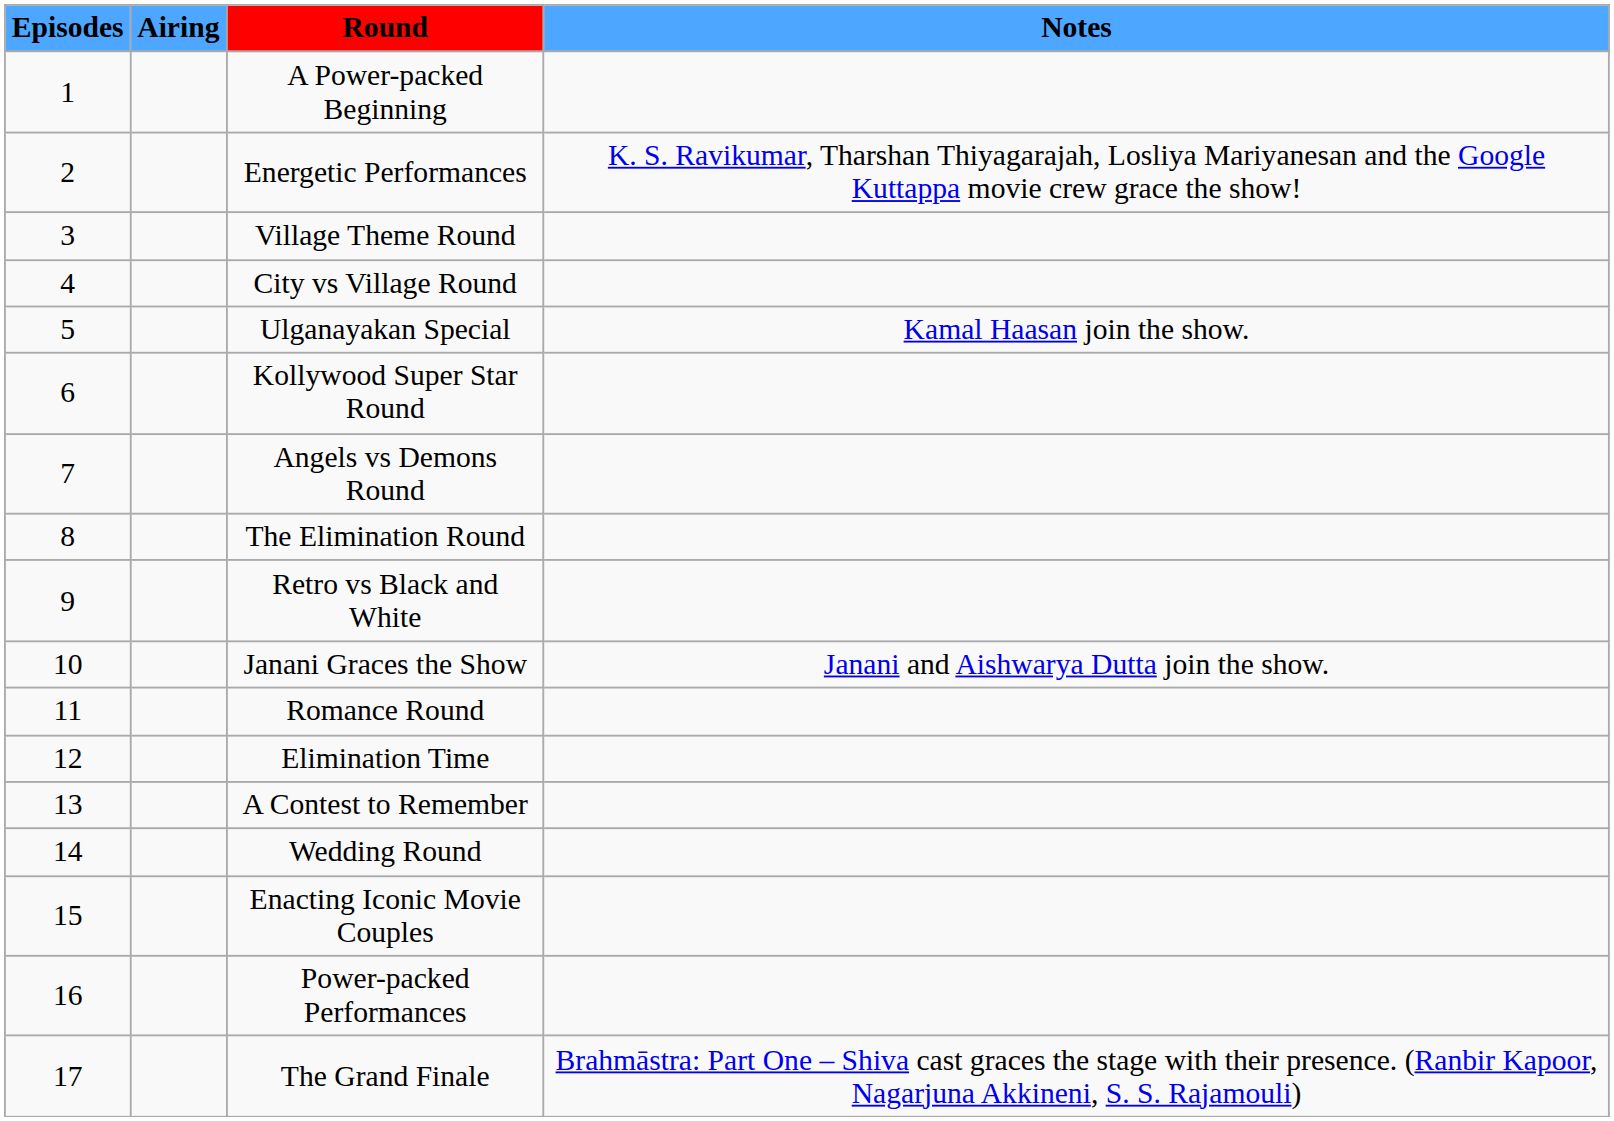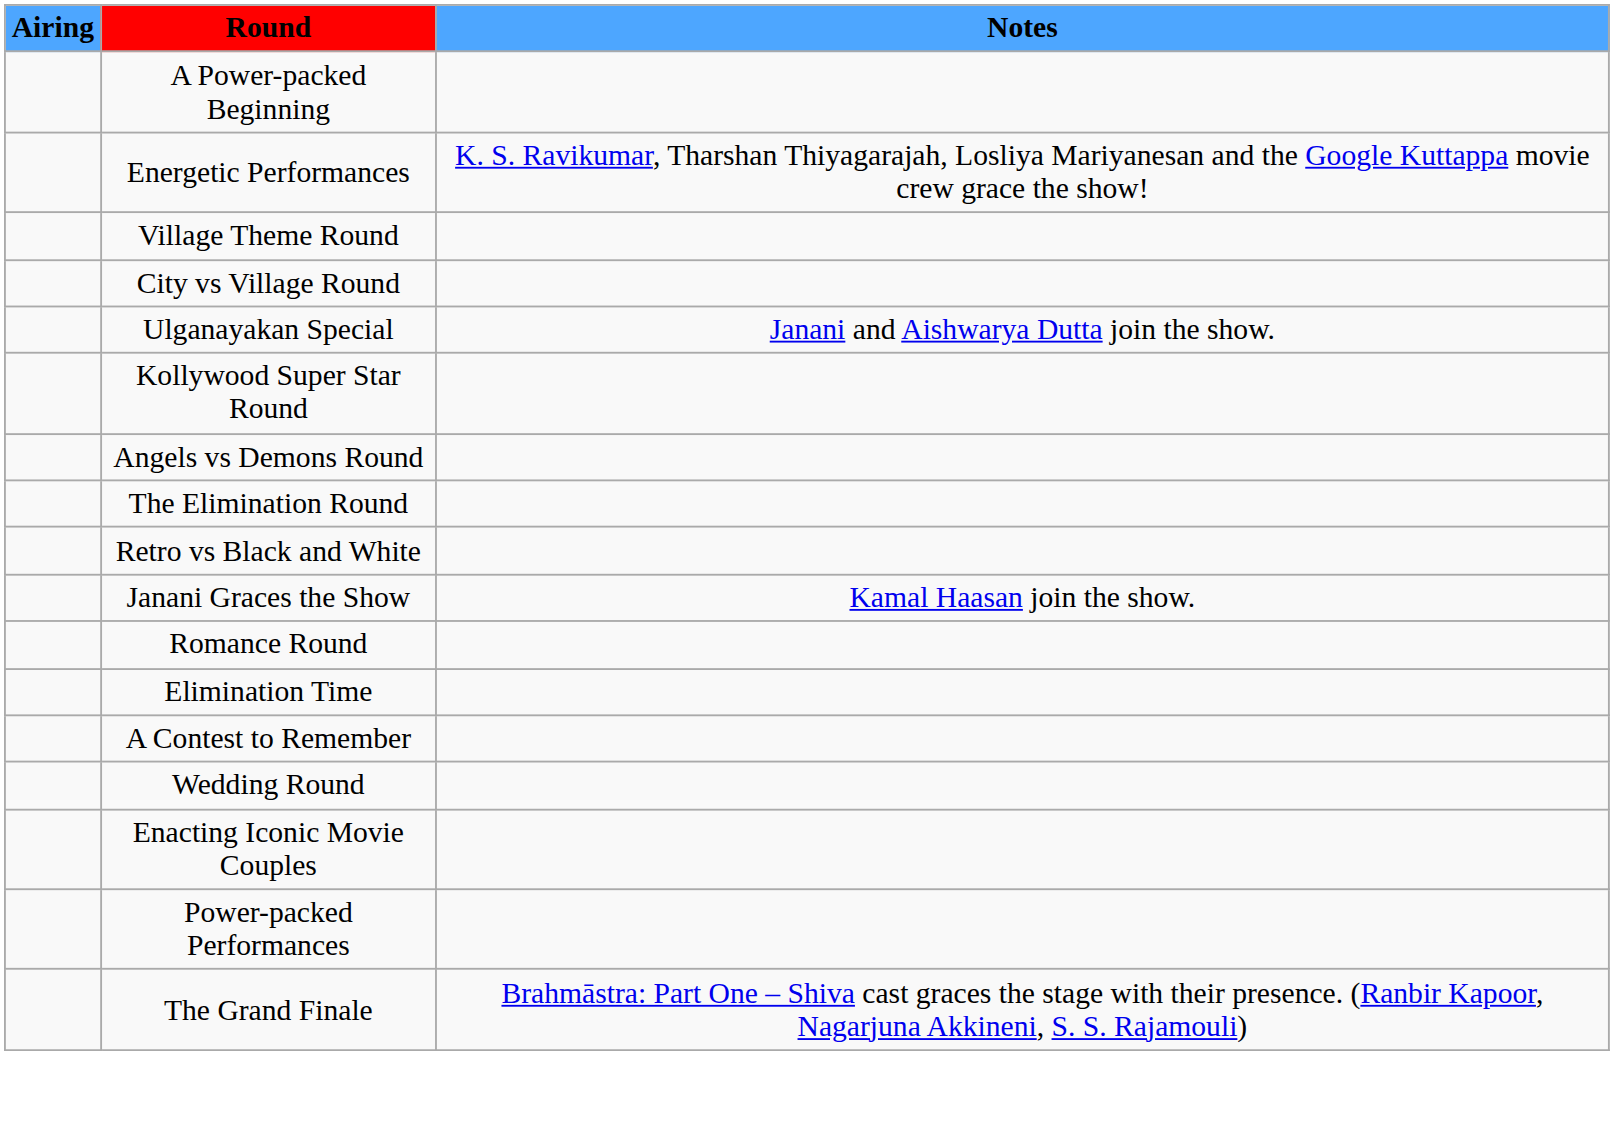- column: Episodes | 1 | 2 | 3 | 4 | 5 | 6 | 7 | 8 | 9 | 10 | 11 | 12 | 13 | 14 | 15 | 16 | 17
Ulganayakan Special | Notes: Kamal Haasan join the show. -> Janani and Aishwarya Dutta join the show.
Janani Graces the Show | Notes: Janani and Aishwarya Dutta join the show. -> Kamal Haasan join the show.
